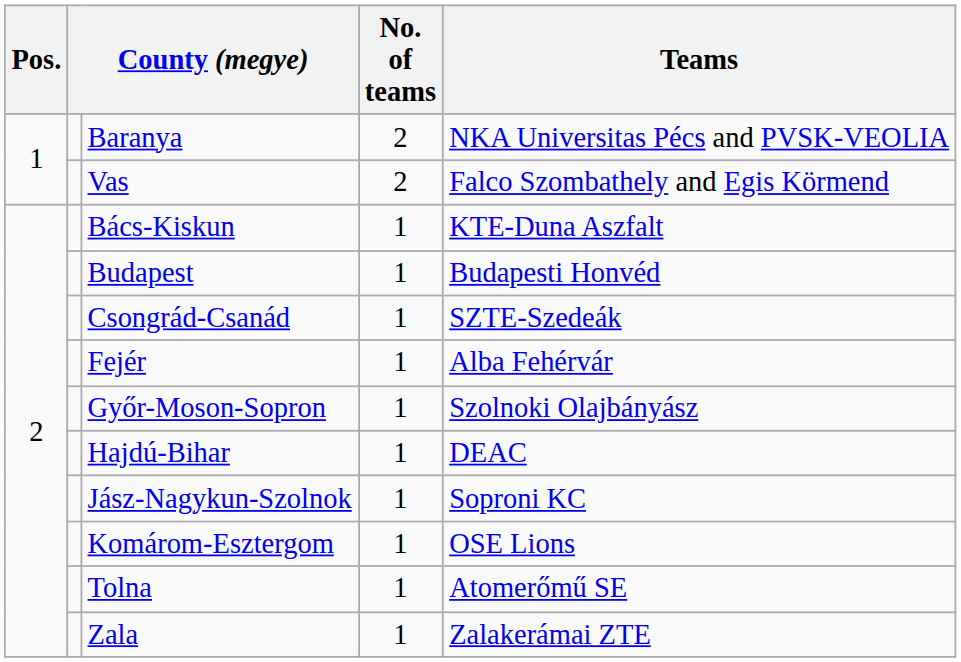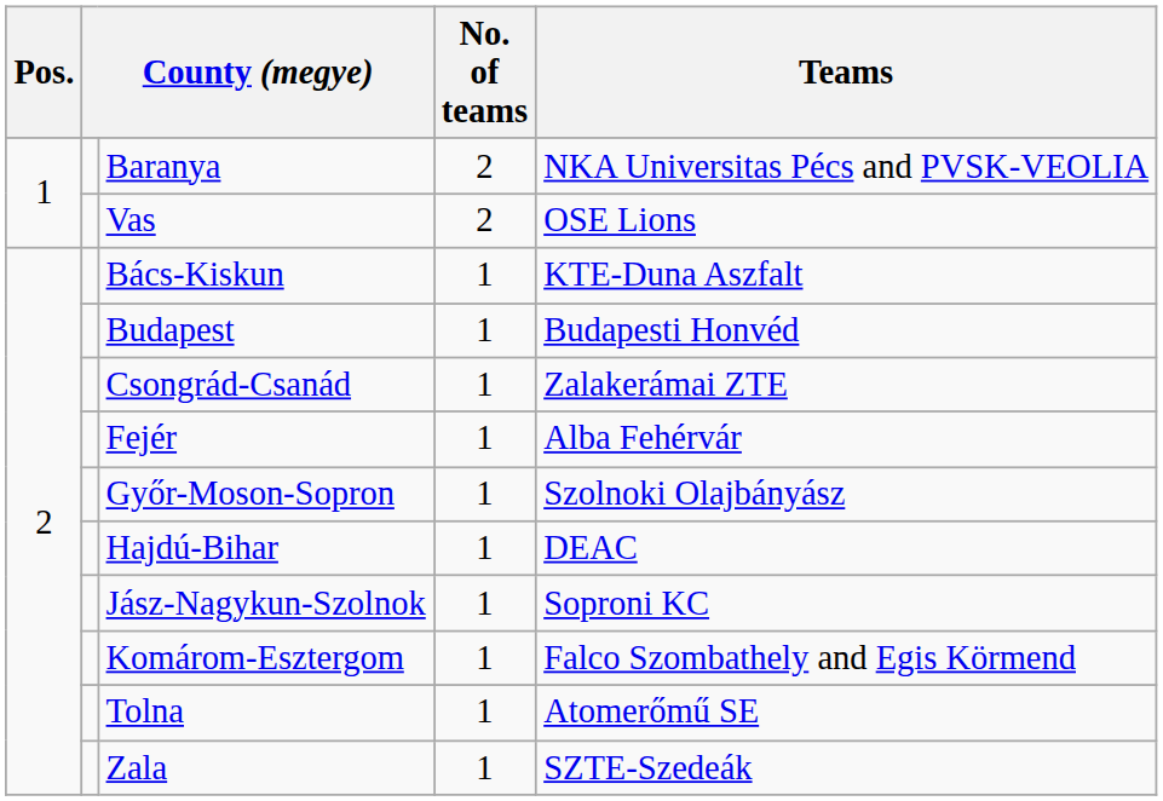Vas | Teams: Falco Szombathely and Egis Körmend -> OSE Lions
Csongrád-Csanád | Teams: SZTE-Szedeák -> Zalakerámai ZTE
Komárom-Esztergom | Teams: OSE Lions -> Falco Szombathely and Egis Körmend
Zala | Teams: Zalakerámai ZTE -> SZTE-Szedeák
